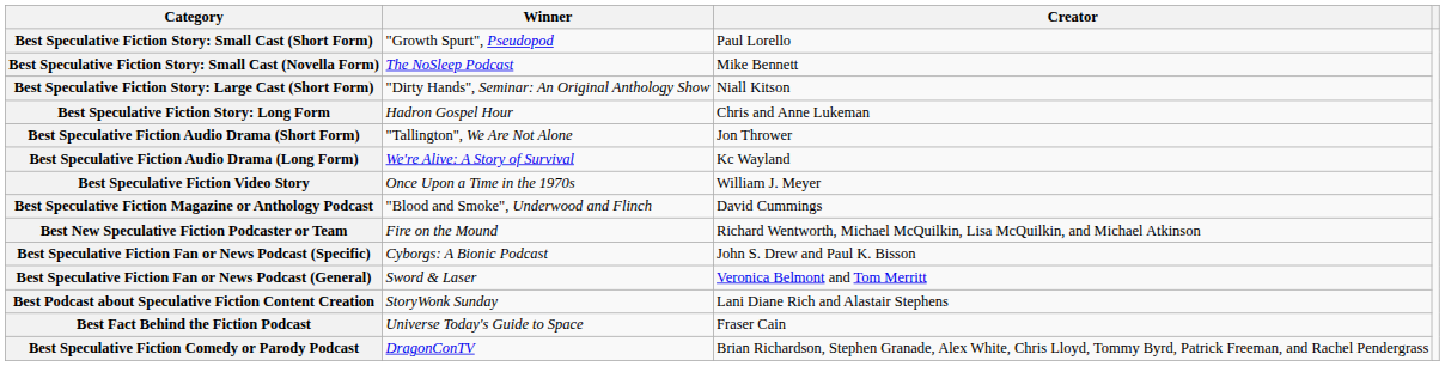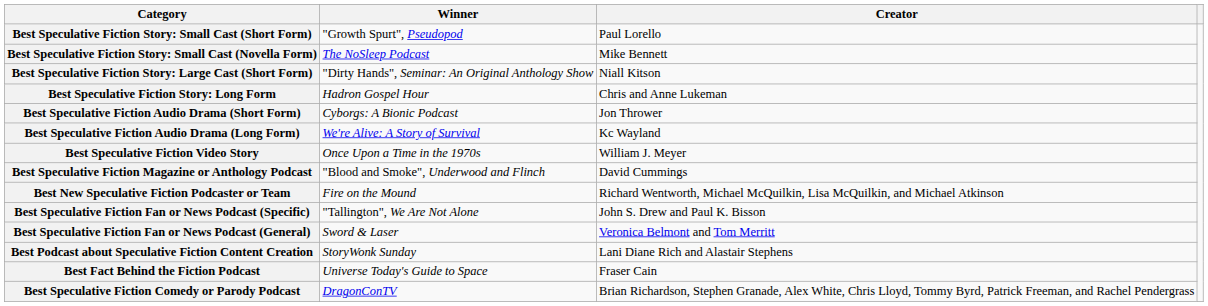Best Speculative Fiction Audio Drama (Short Form) | Winner: "Tallington", We Are Not Alone -> Cyborgs: A Bionic Podcast
Best Speculative Fiction Fan or News Podcast (Specific) | Winner: Cyborgs: A Bionic Podcast -> "Tallington", We Are Not Alone
